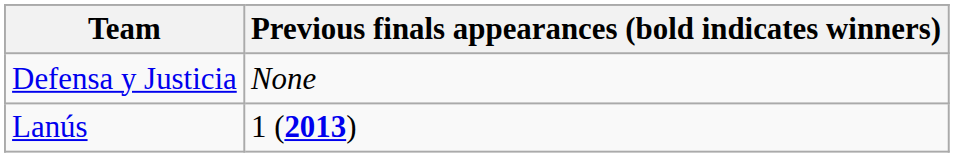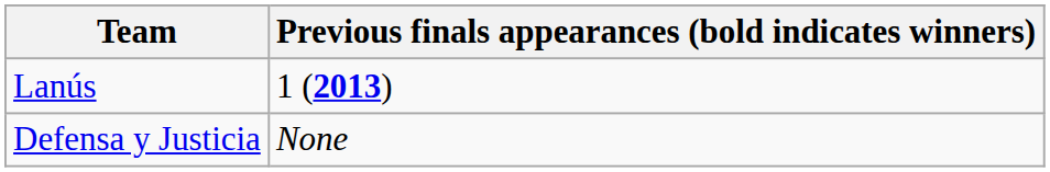rows swapped: Lanús <-> Defensa y Justicia
